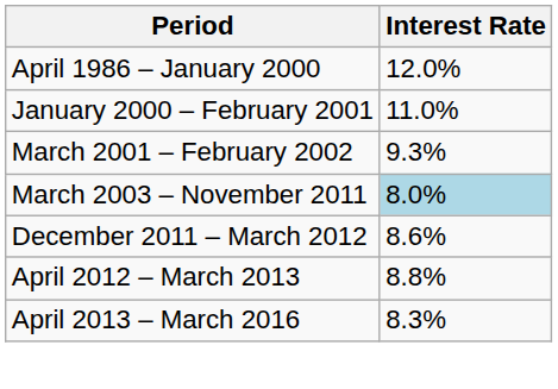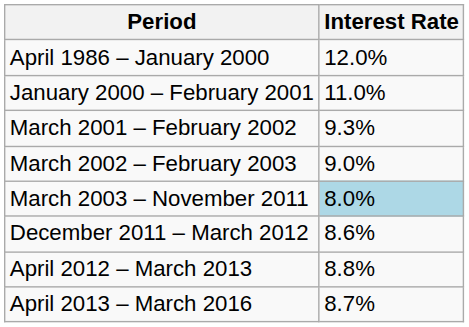+ row: March 2002 – February 2003 | 9.0%
April 2013 – March 2016 | Interest Rate: 8.3% -> 8.7%
